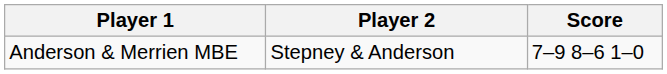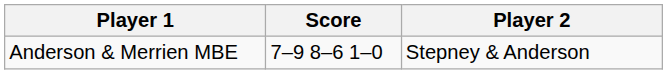columns swapped: Player 2 <-> Score
